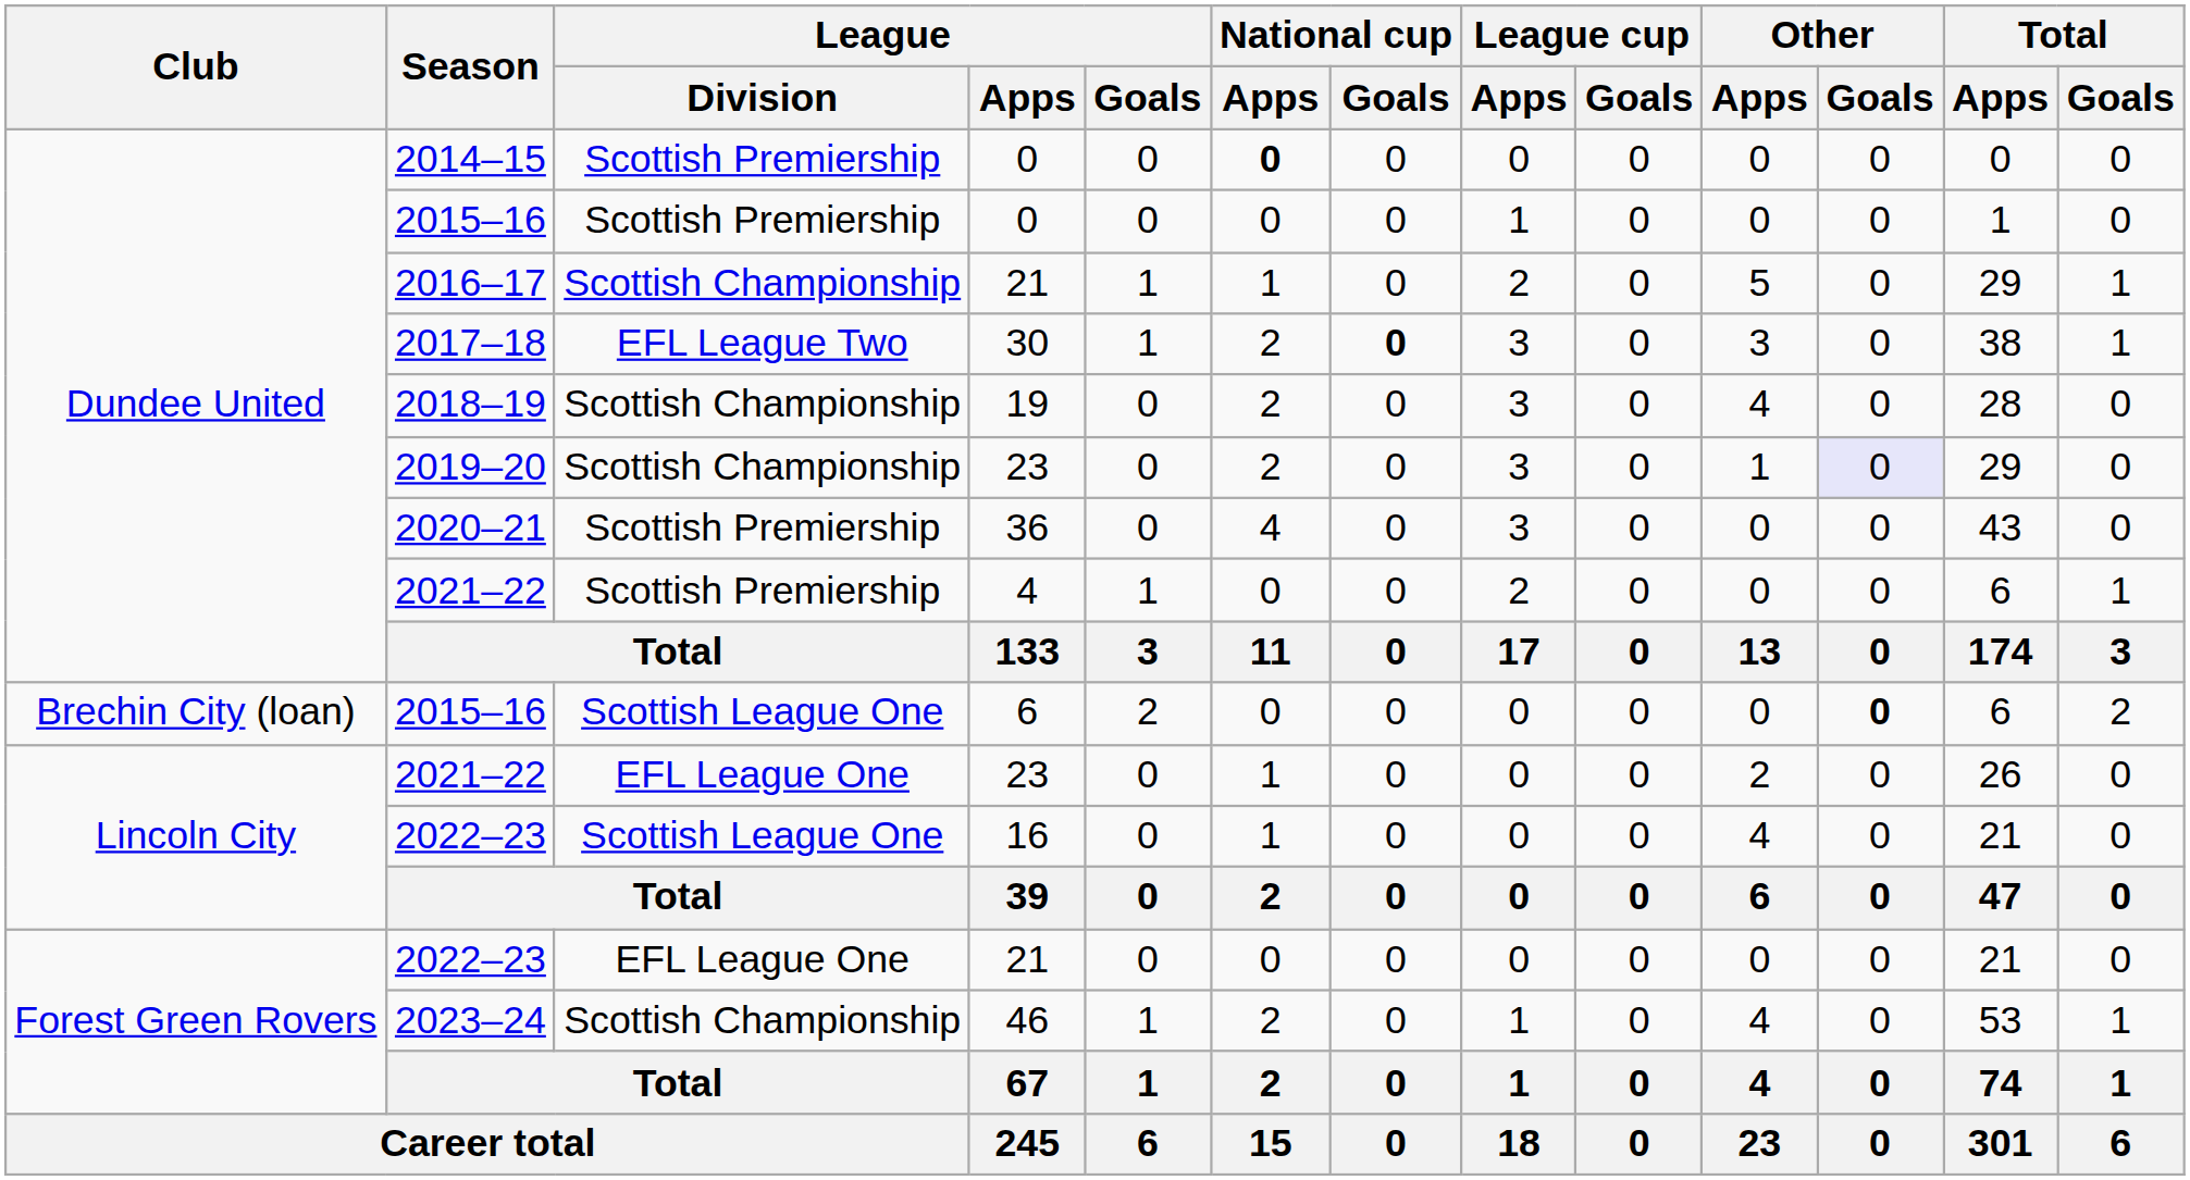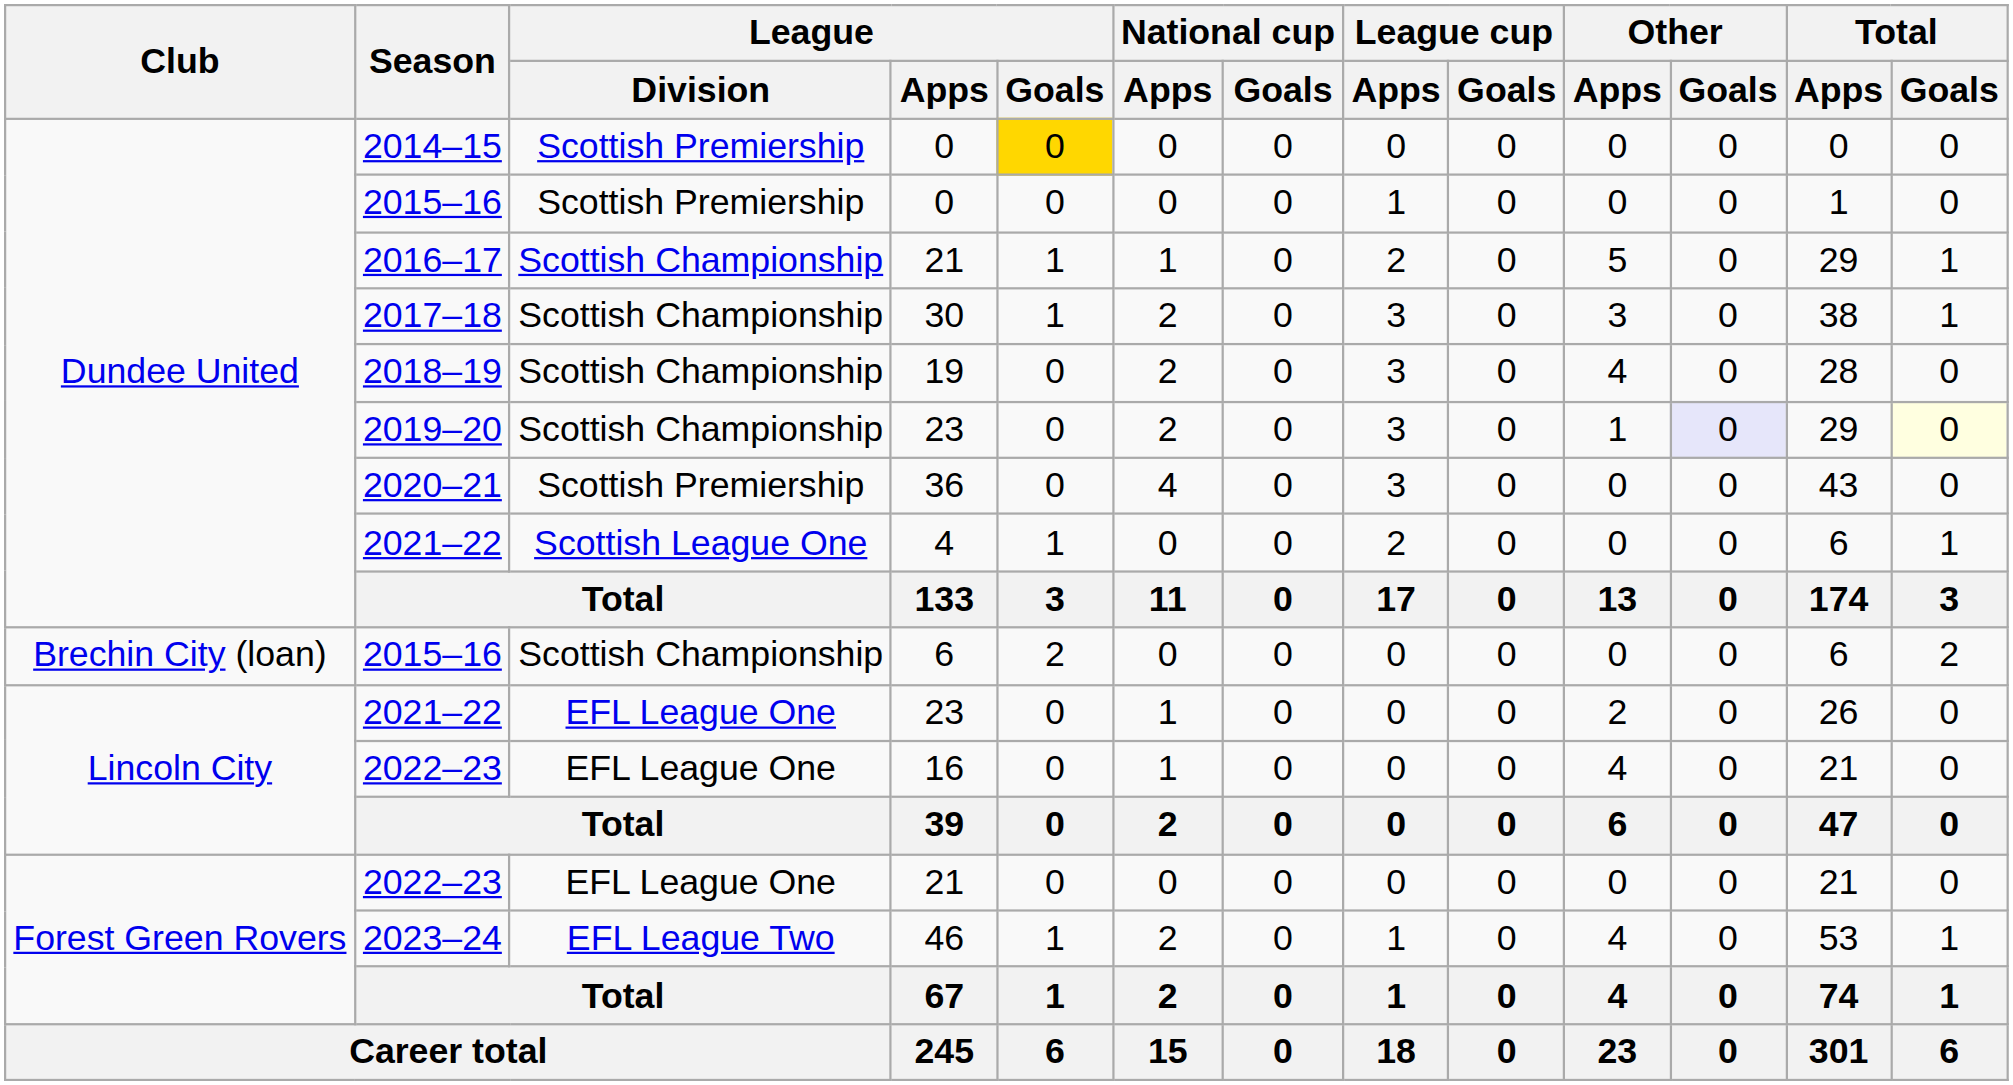2014–15 | League / Goals: no background -> gold background
2014–15 | National cup / Apps: bold -> normal
2017–18 | League / Division: EFL League Two -> Scottish Championship
2017–18 | National cup / Goals: bold -> normal
2019–20 | Total / Goals: no background -> lightyellow background
2021–22 / 4 | League / Division: Scottish Premiership -> Scottish League One
2015–16 / 6 | League / Division: Scottish League One -> Scottish Championship
2015–16 / 6 | Other / Goals: bold -> normal
2022–23 / 16 | League / Division: Scottish League One -> EFL League One
2023–24 | League / Division: Scottish Championship -> EFL League Two
